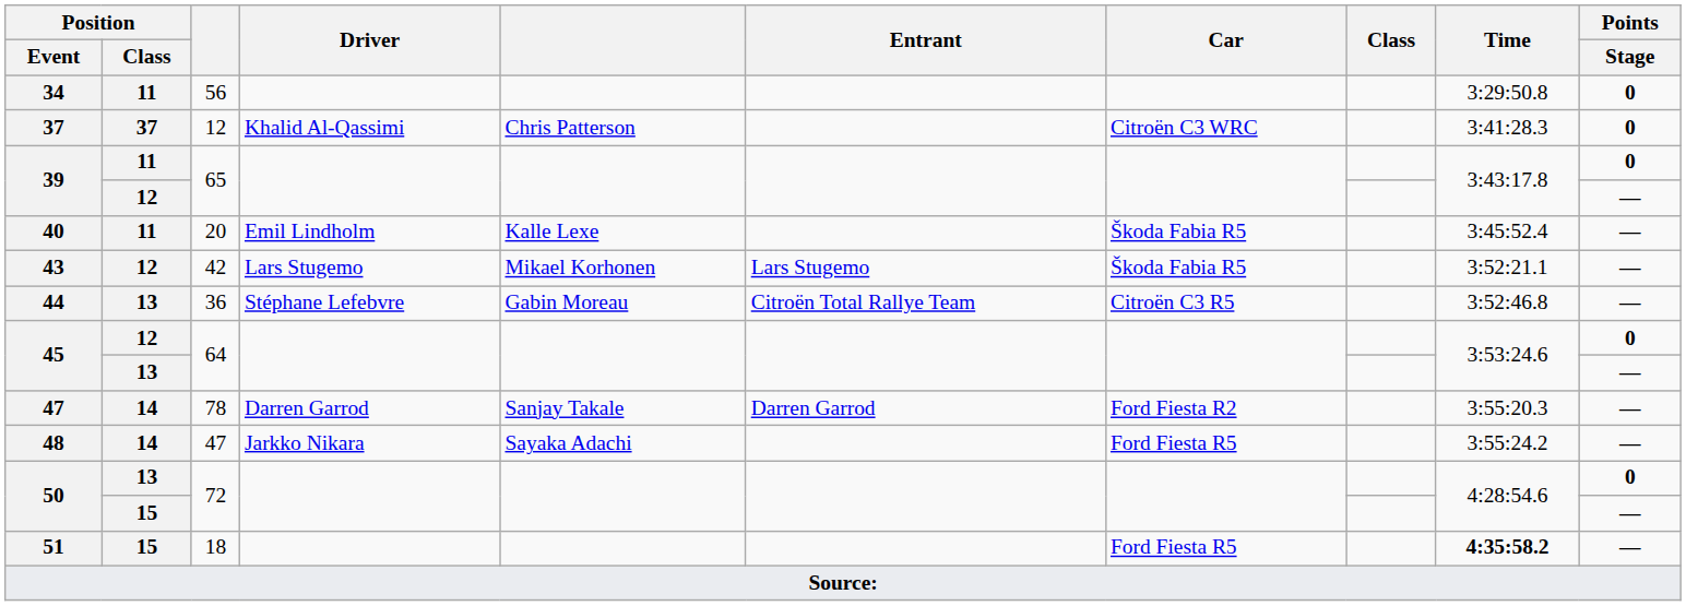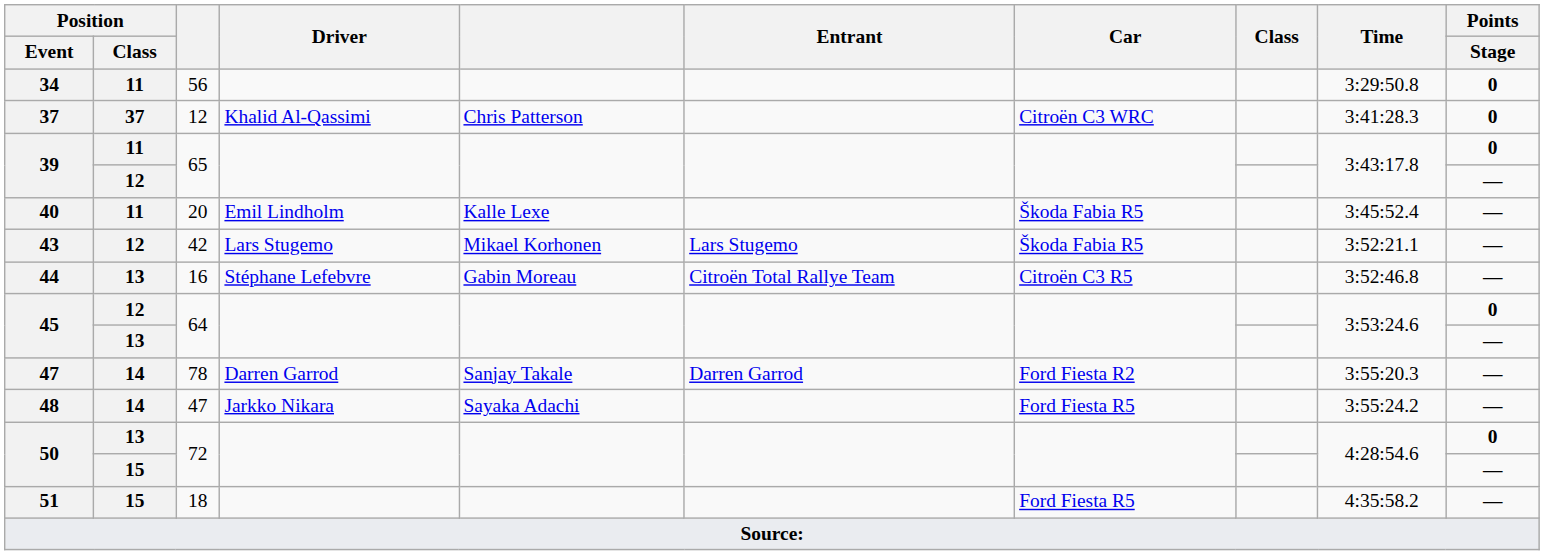44 | column 3: 36 -> 16
51 | Time: bold -> normal
